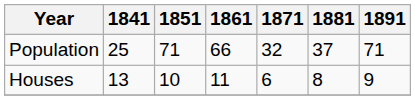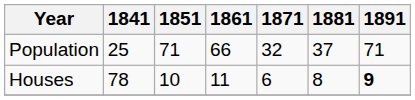Houses | 1841: 13 -> 78
Houses | 1891: normal -> bold
